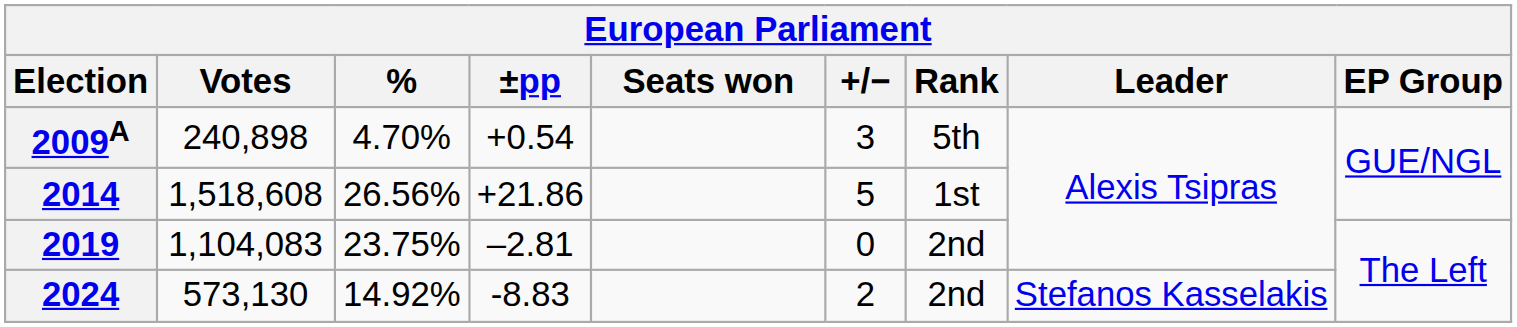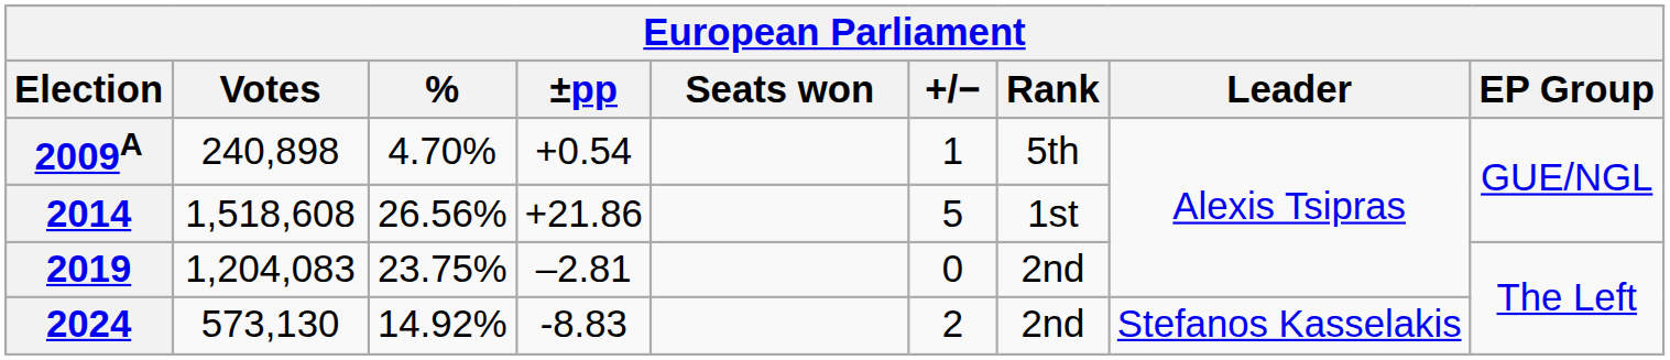2009A | +/−: 3 -> 1
2019 | Votes: 1,104,083 -> 1,204,083
